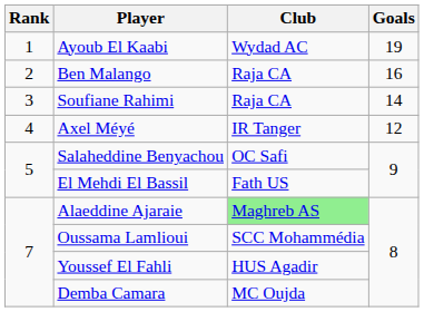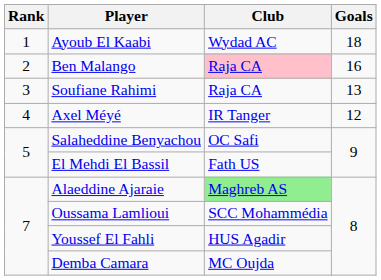Ayoub El Kaabi | Goals: 19 -> 18
Ben Malango | Club: no background -> pink background
Soufiane Rahimi | Goals: 14 -> 13
